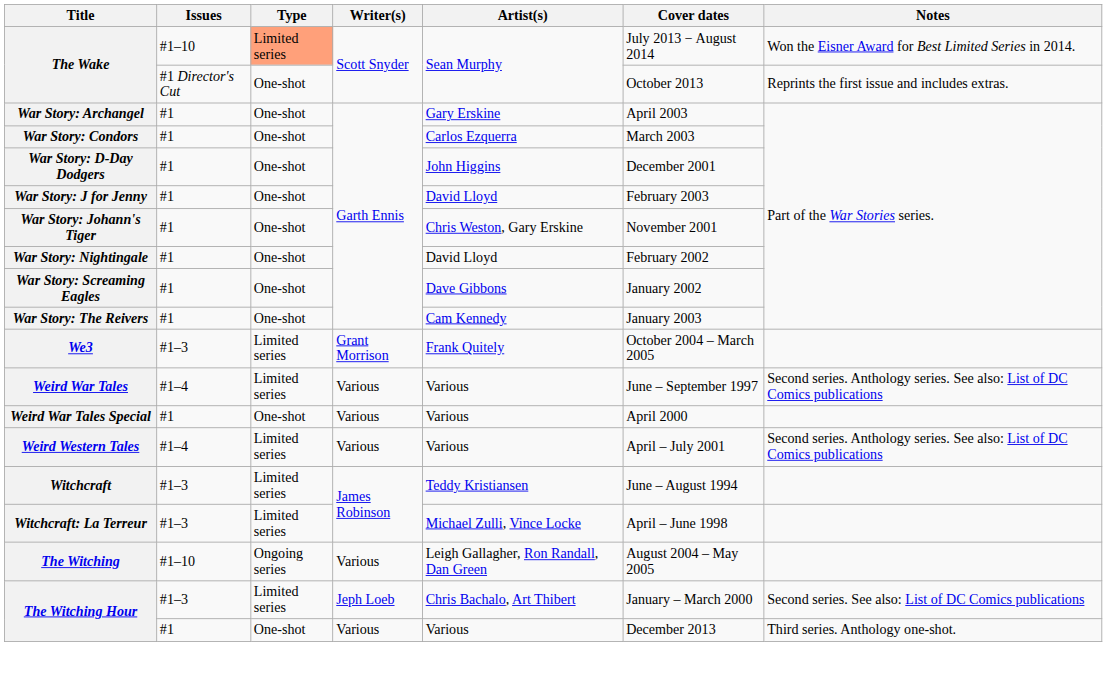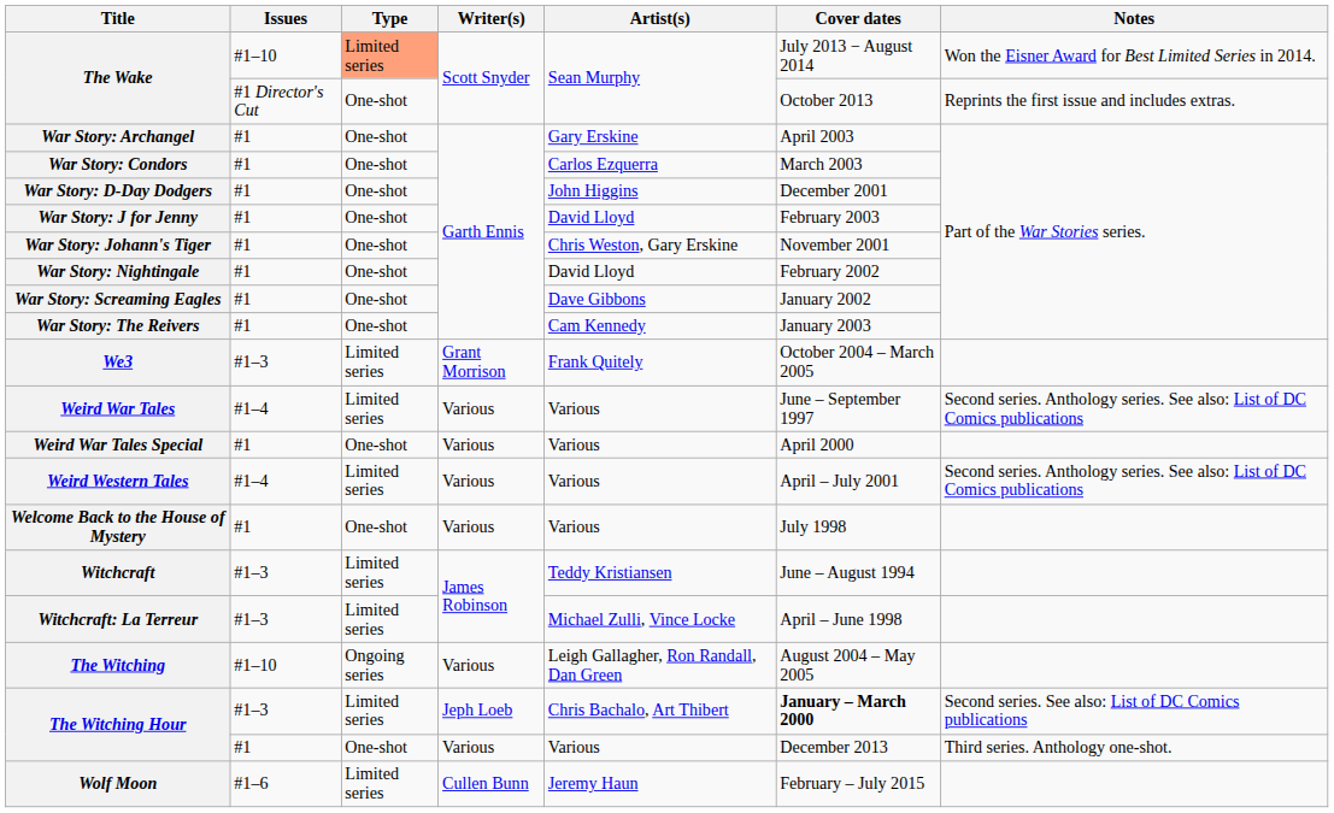+ row: Welcome Back to the House of Mystery | #1 | One-shot | Various | Various | July 1998
The Witching Hour / #1–3 | Cover dates: normal -> bold
+ row: Wolf Moon | #1–6 | Limited series | Cullen Bunn | Jeremy Haun | February – July 2015
